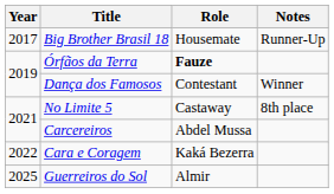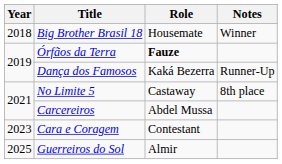Big Brother Brasil 18 | Year: 2017 -> 2018
Big Brother Brasil 18 | Notes: Runner-Up -> Winner
Dança dos Famosos | Role: Contestant -> Kaká Bezerra
Dança dos Famosos | Notes: Winner -> Runner-Up
Cara e Coragem | Year: 2022 -> 2023
Cara e Coragem | Role: Kaká Bezerra -> Contestant
